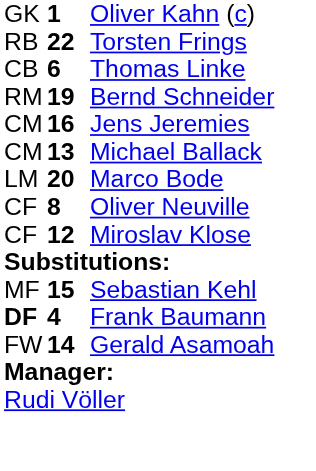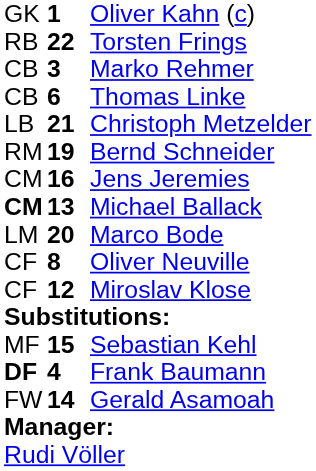+ row: CB | 3 | Marko Rehmer
+ row: LB | 21 | Christoph Metzelder
Michael Ballack | column 1: normal -> bold
